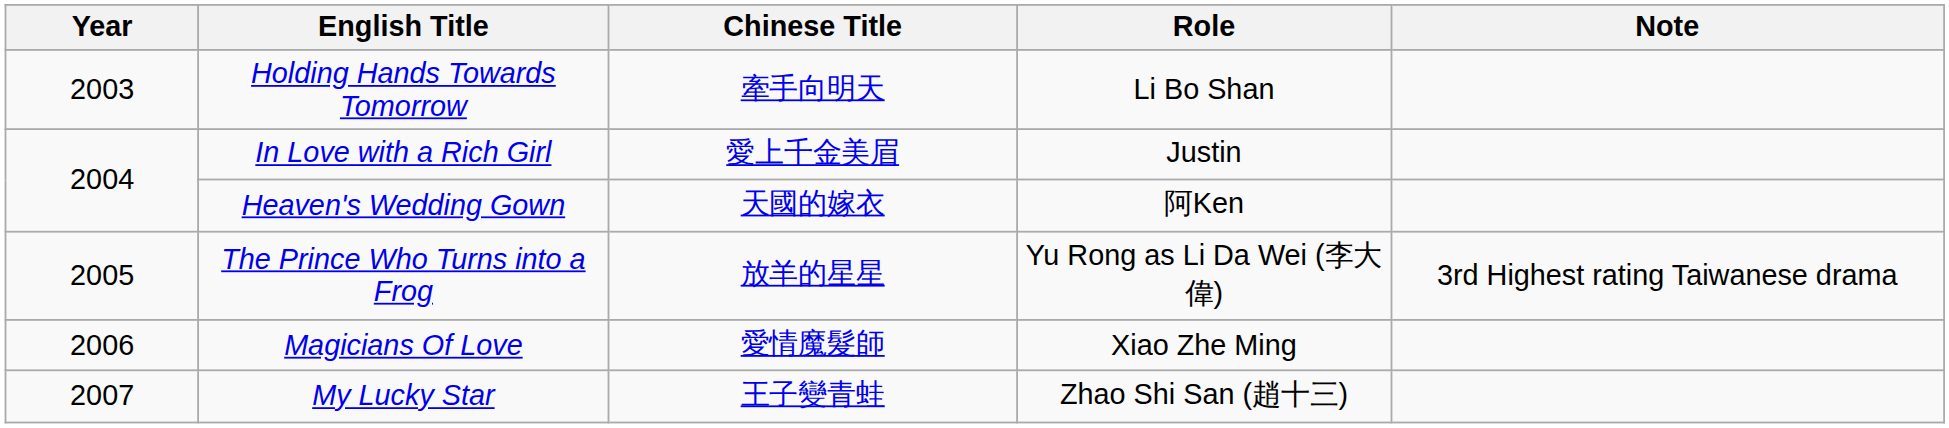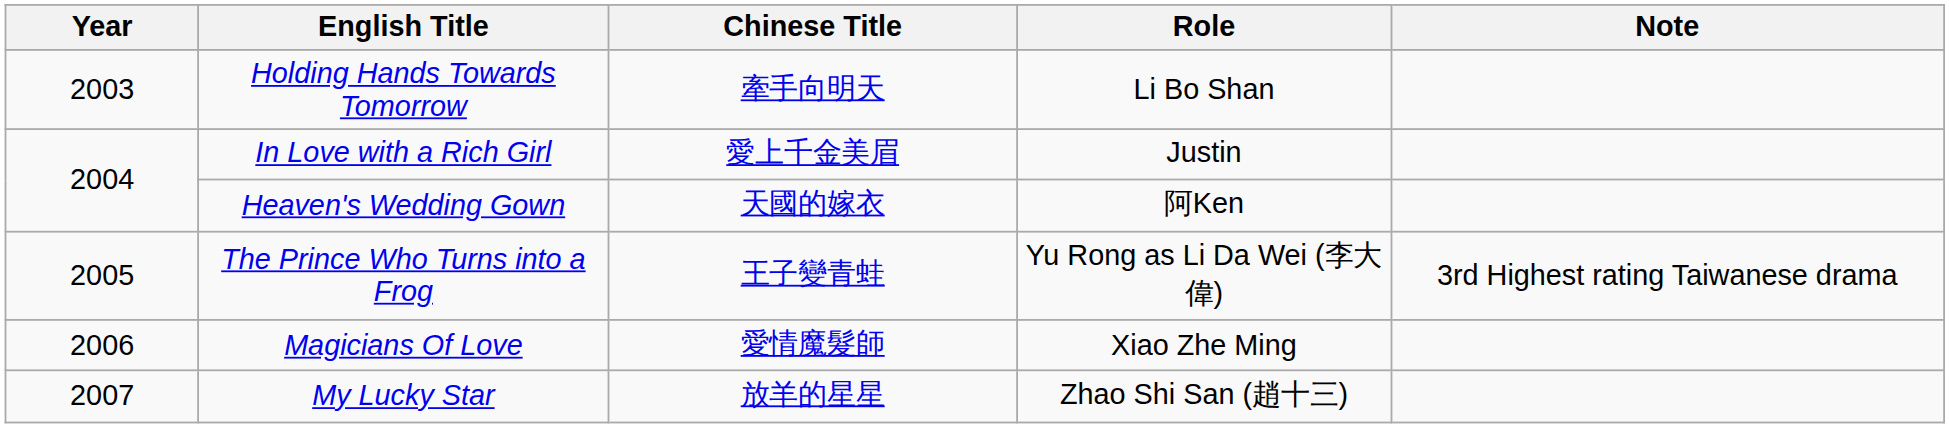The Prince Who Turns into a Frog | Chinese Title: 放羊的星星 -> 王子變青蛙
My Lucky Star | Chinese Title: 王子變青蛙 -> 放羊的星星
